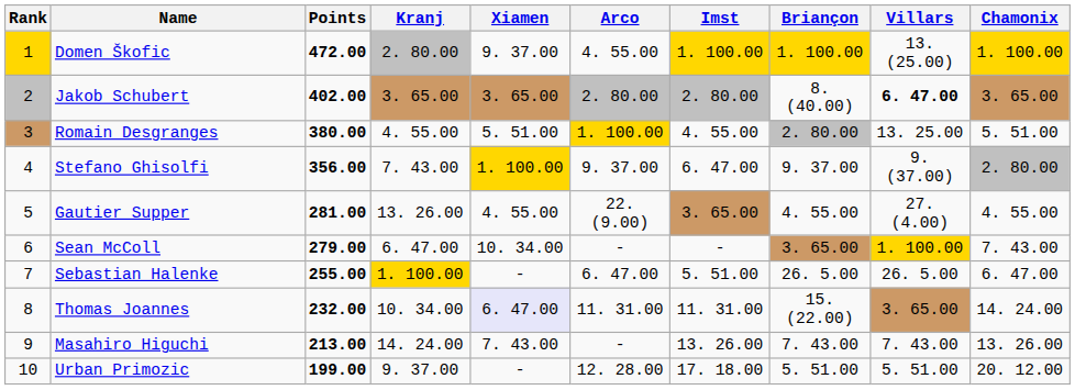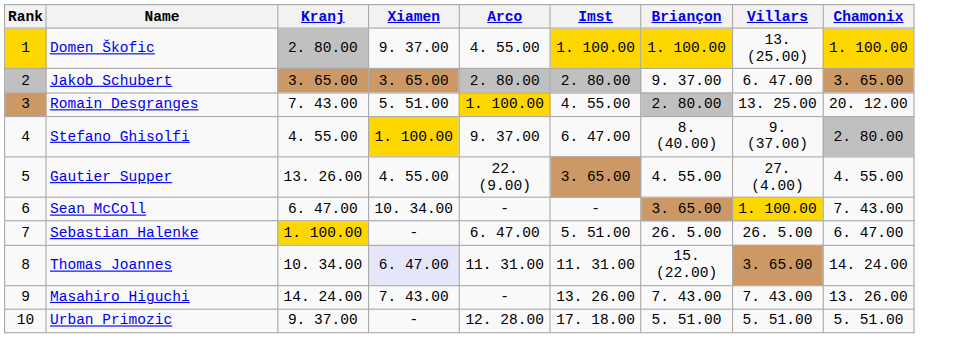- column: Points | 472.00 | 402.00 | 380.00 | 356.00 | 281.00 | 279.00 | 255.00 | 232.00 | 213.00 | 199.00
Jakob Schubert | Briançon: 8. (40.00) -> 9. 37.00
Jakob Schubert | Villars: bold -> normal
Romain Desgranges | Kranj: 4. 55.00 -> 7. 43.00
Romain Desgranges | Chamonix: 5. 51.00 -> 20. 12.00
Stefano Ghisolfi | Kranj: 7. 43.00 -> 4. 55.00
Stefano Ghisolfi | Briançon: 9. 37.00 -> 8. (40.00)
Urban Primozic | Chamonix: 20. 12.00 -> 5. 51.00
